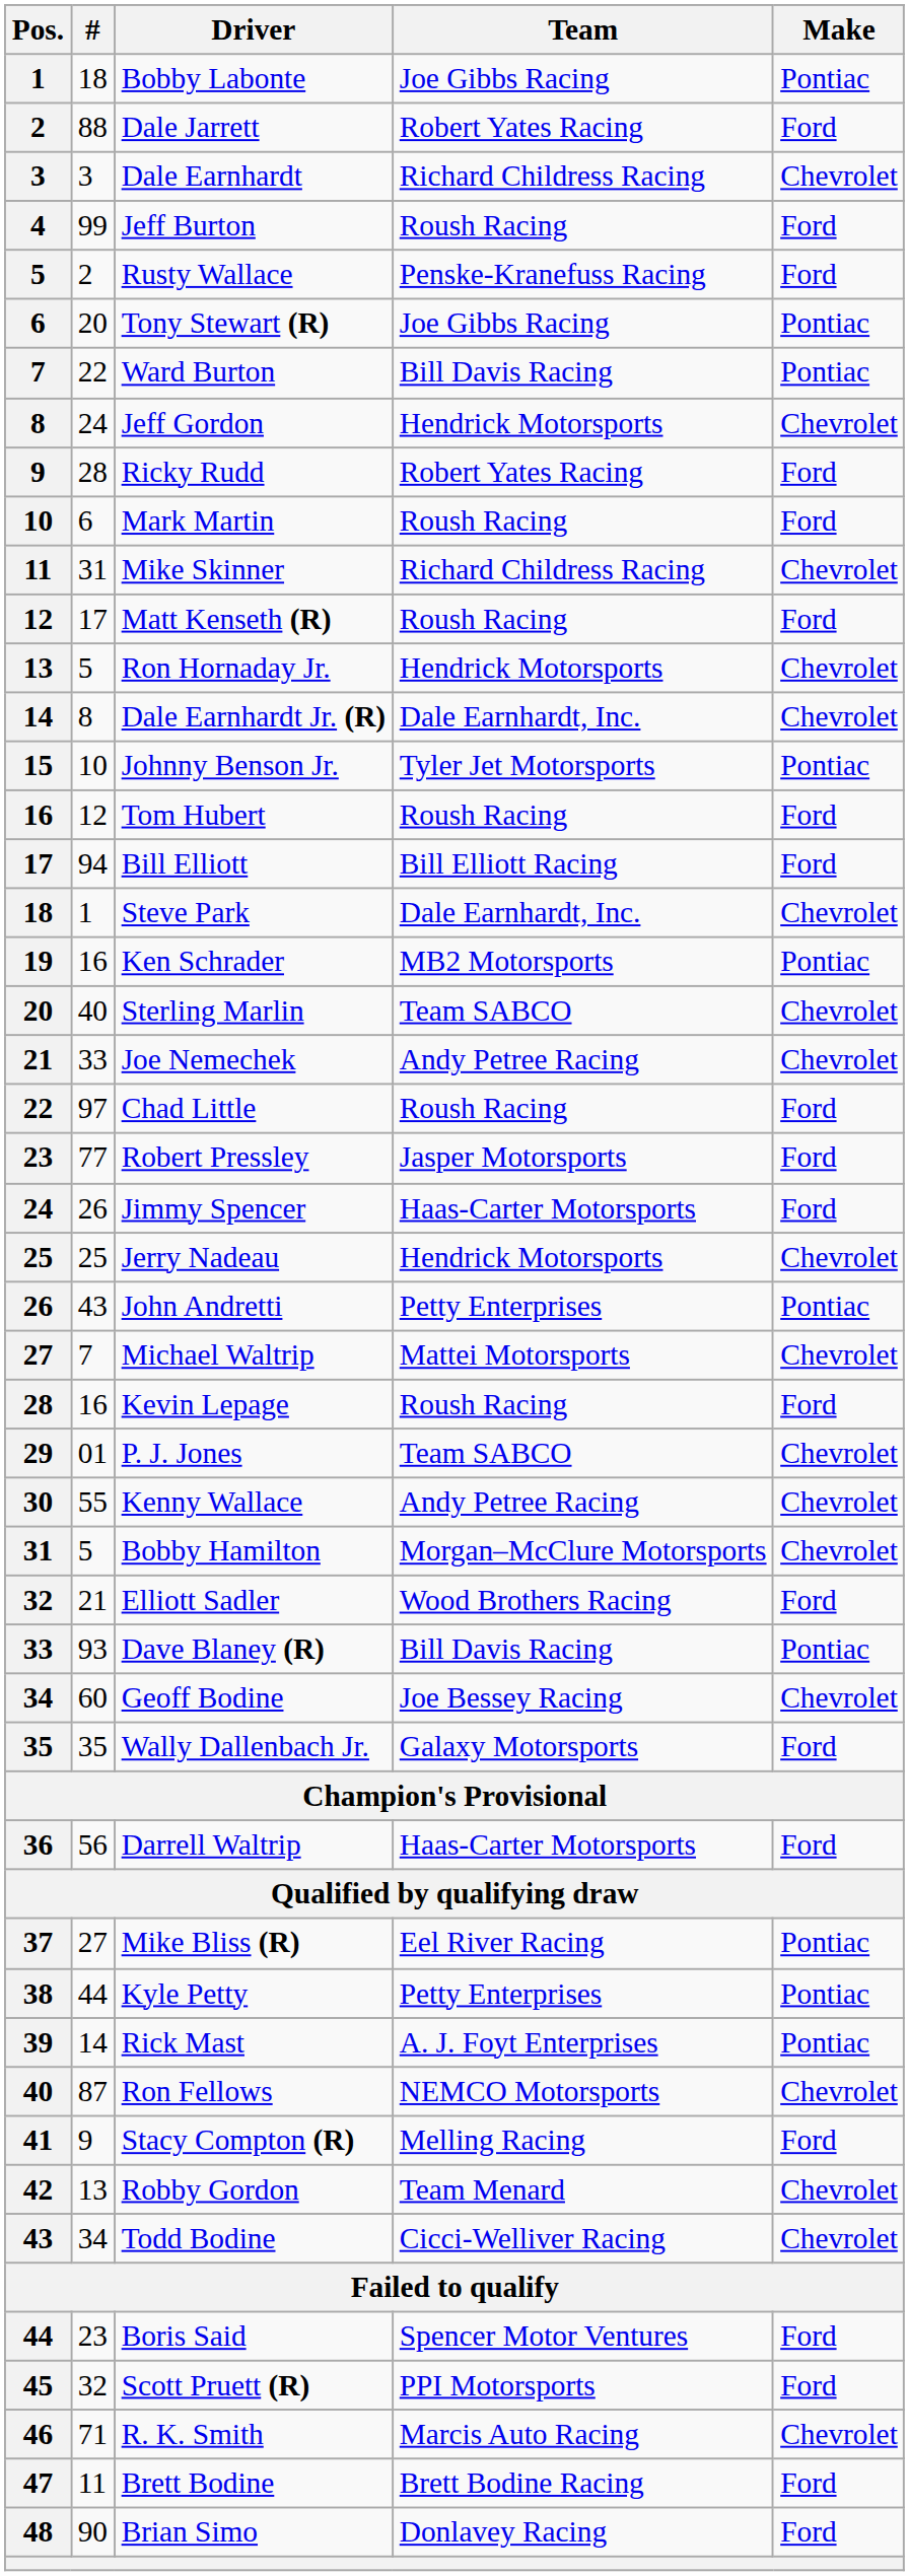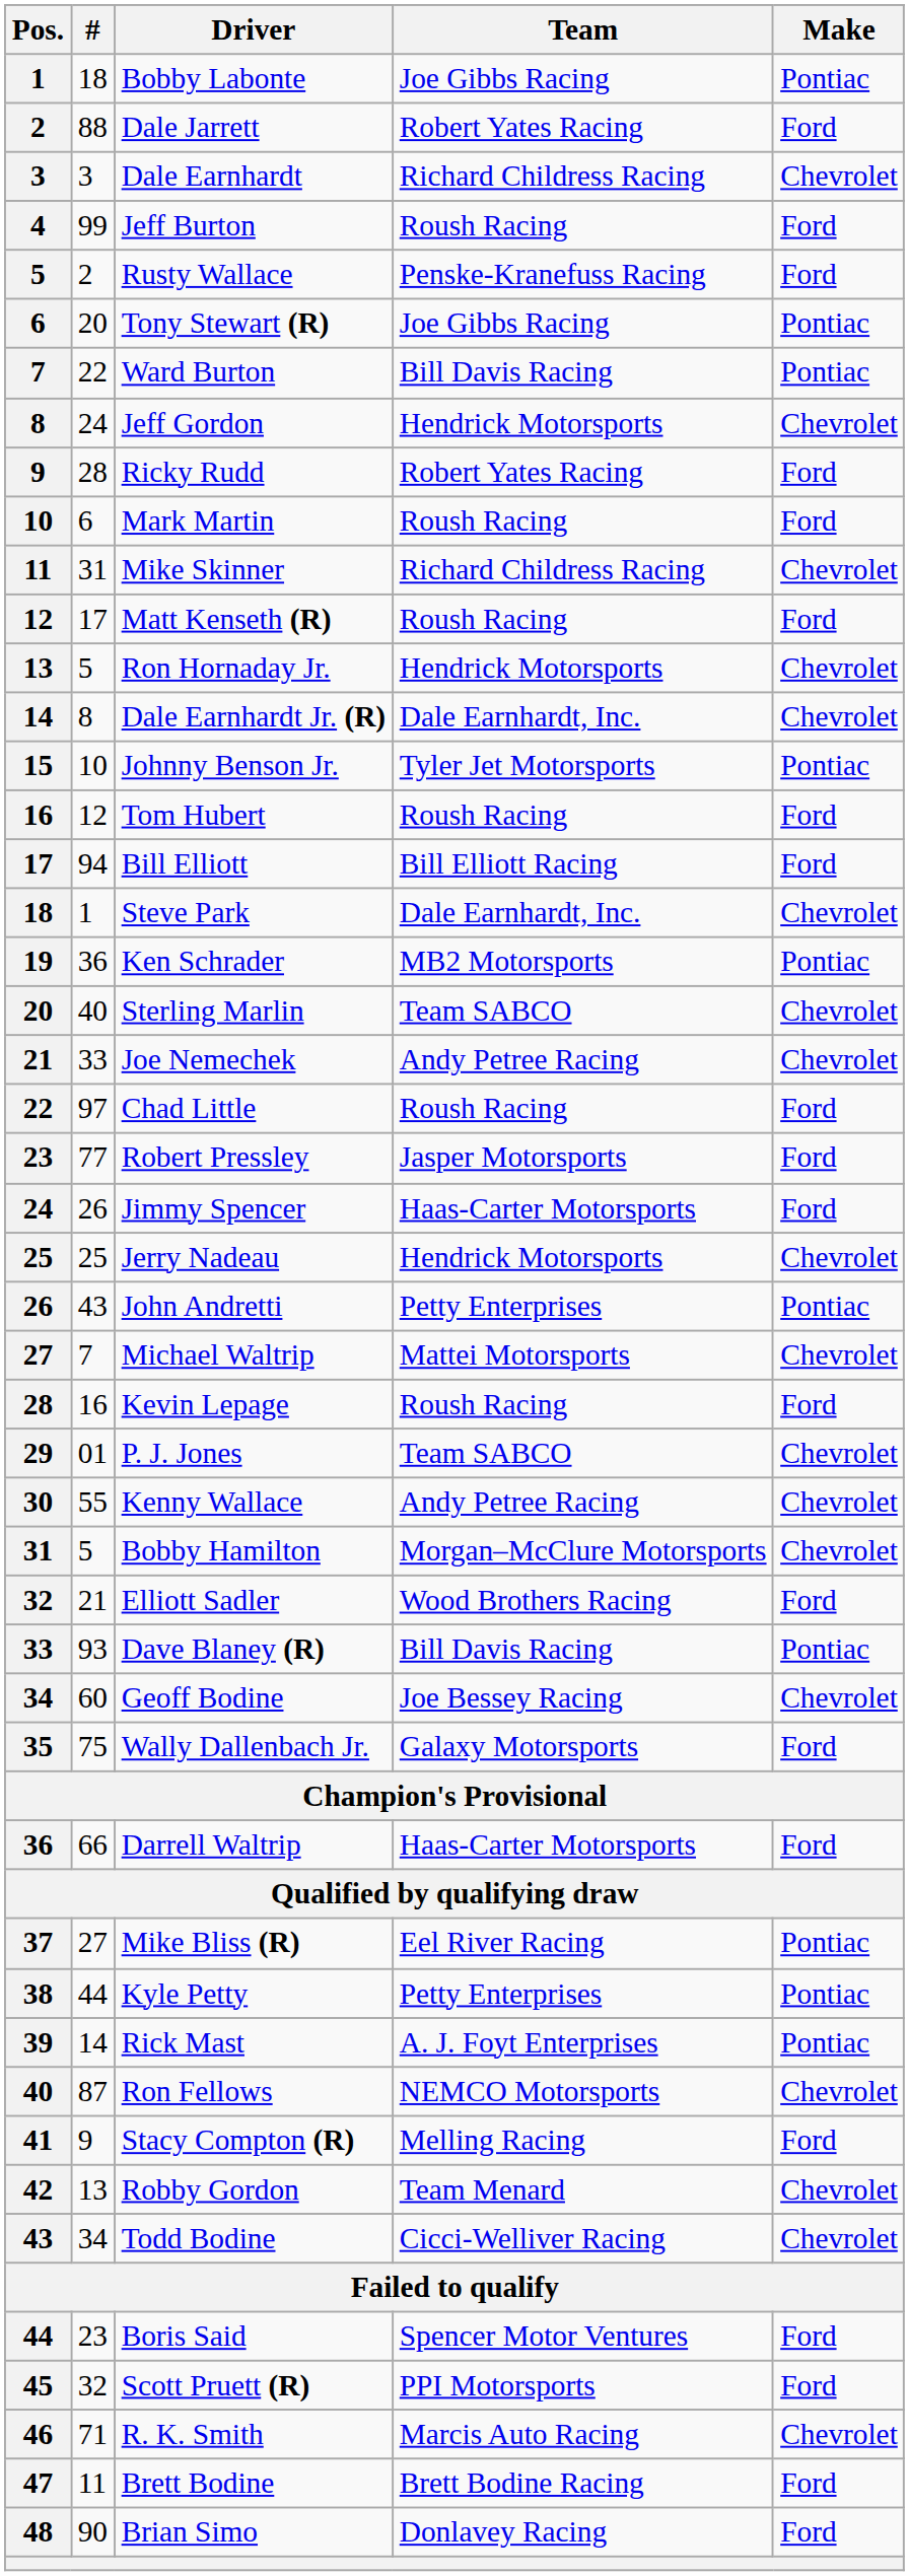Ken Schrader | #: 16 -> 36
Wally Dallenbach Jr. | #: 35 -> 75
Darrell Waltrip | #: 56 -> 66
